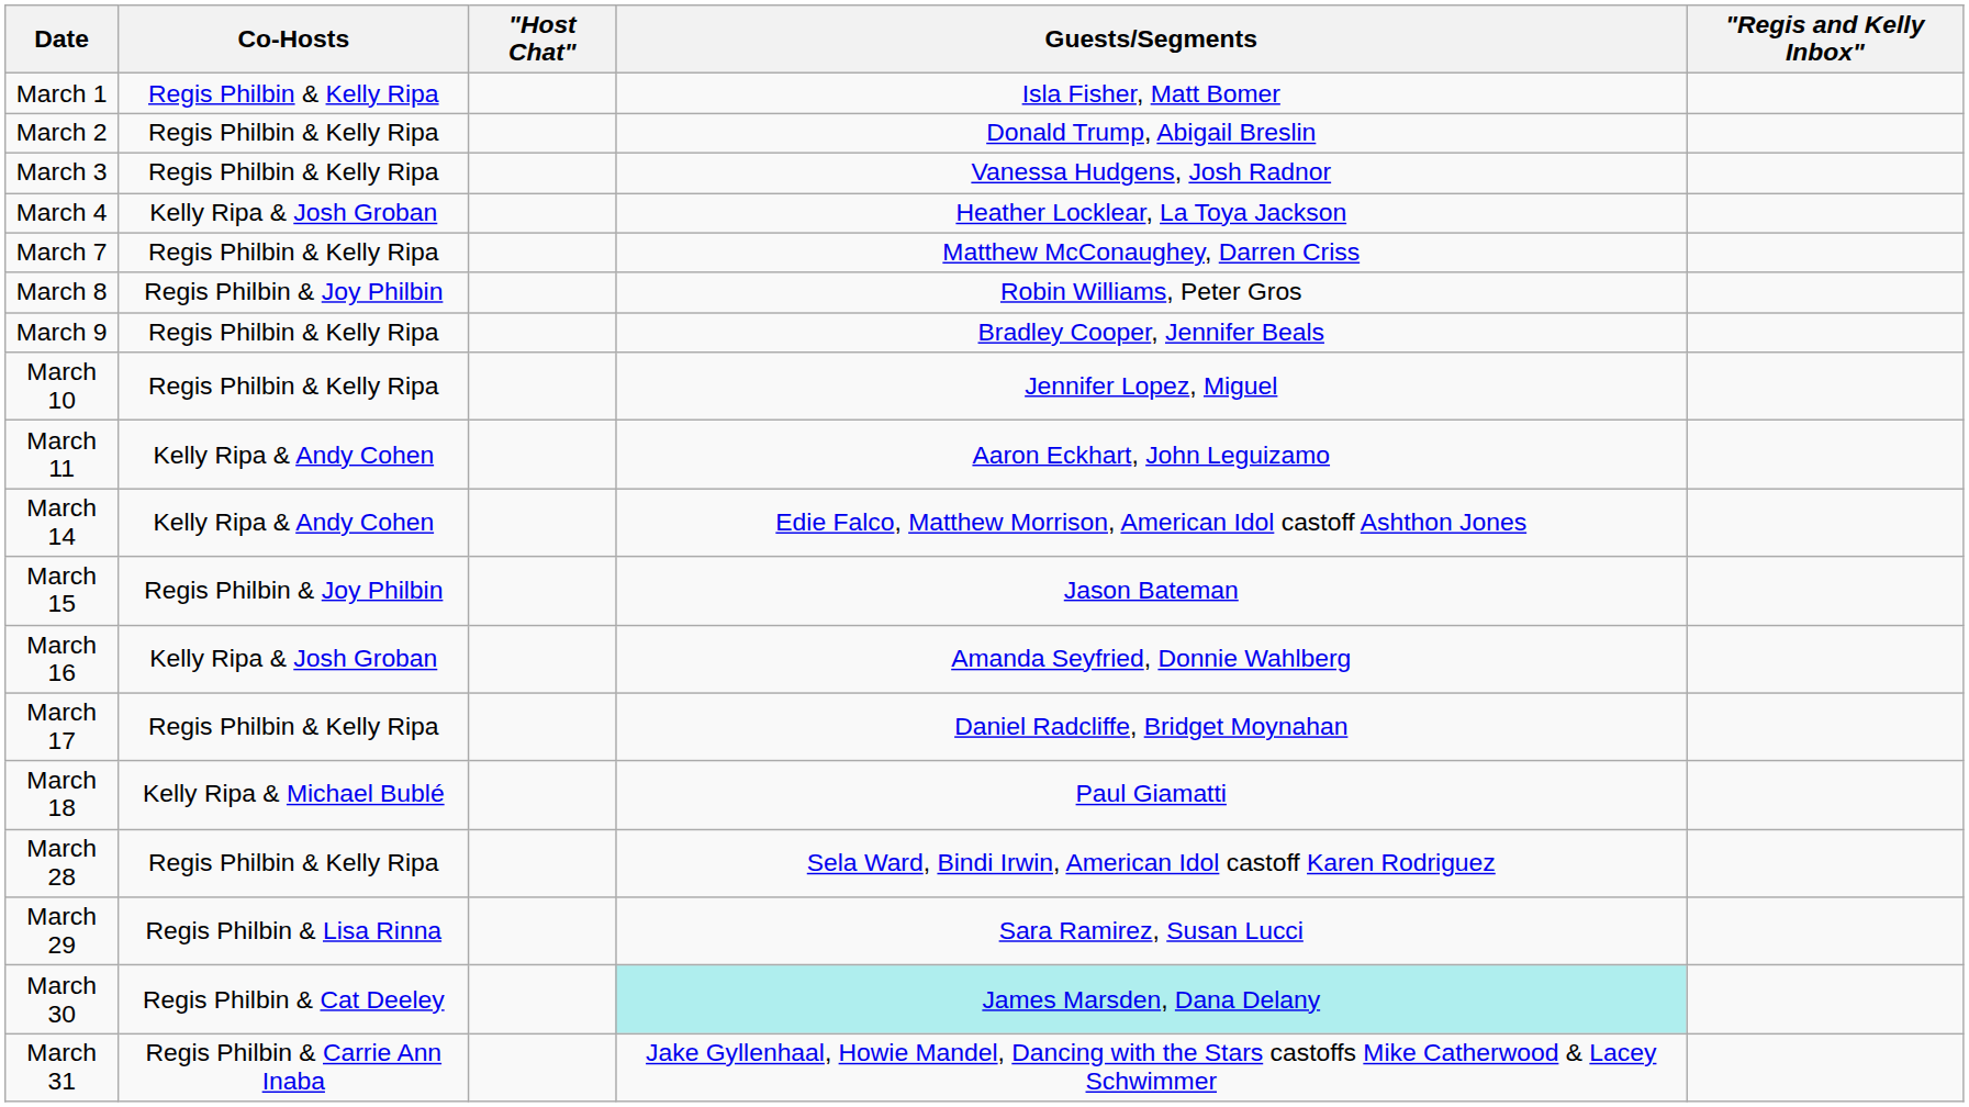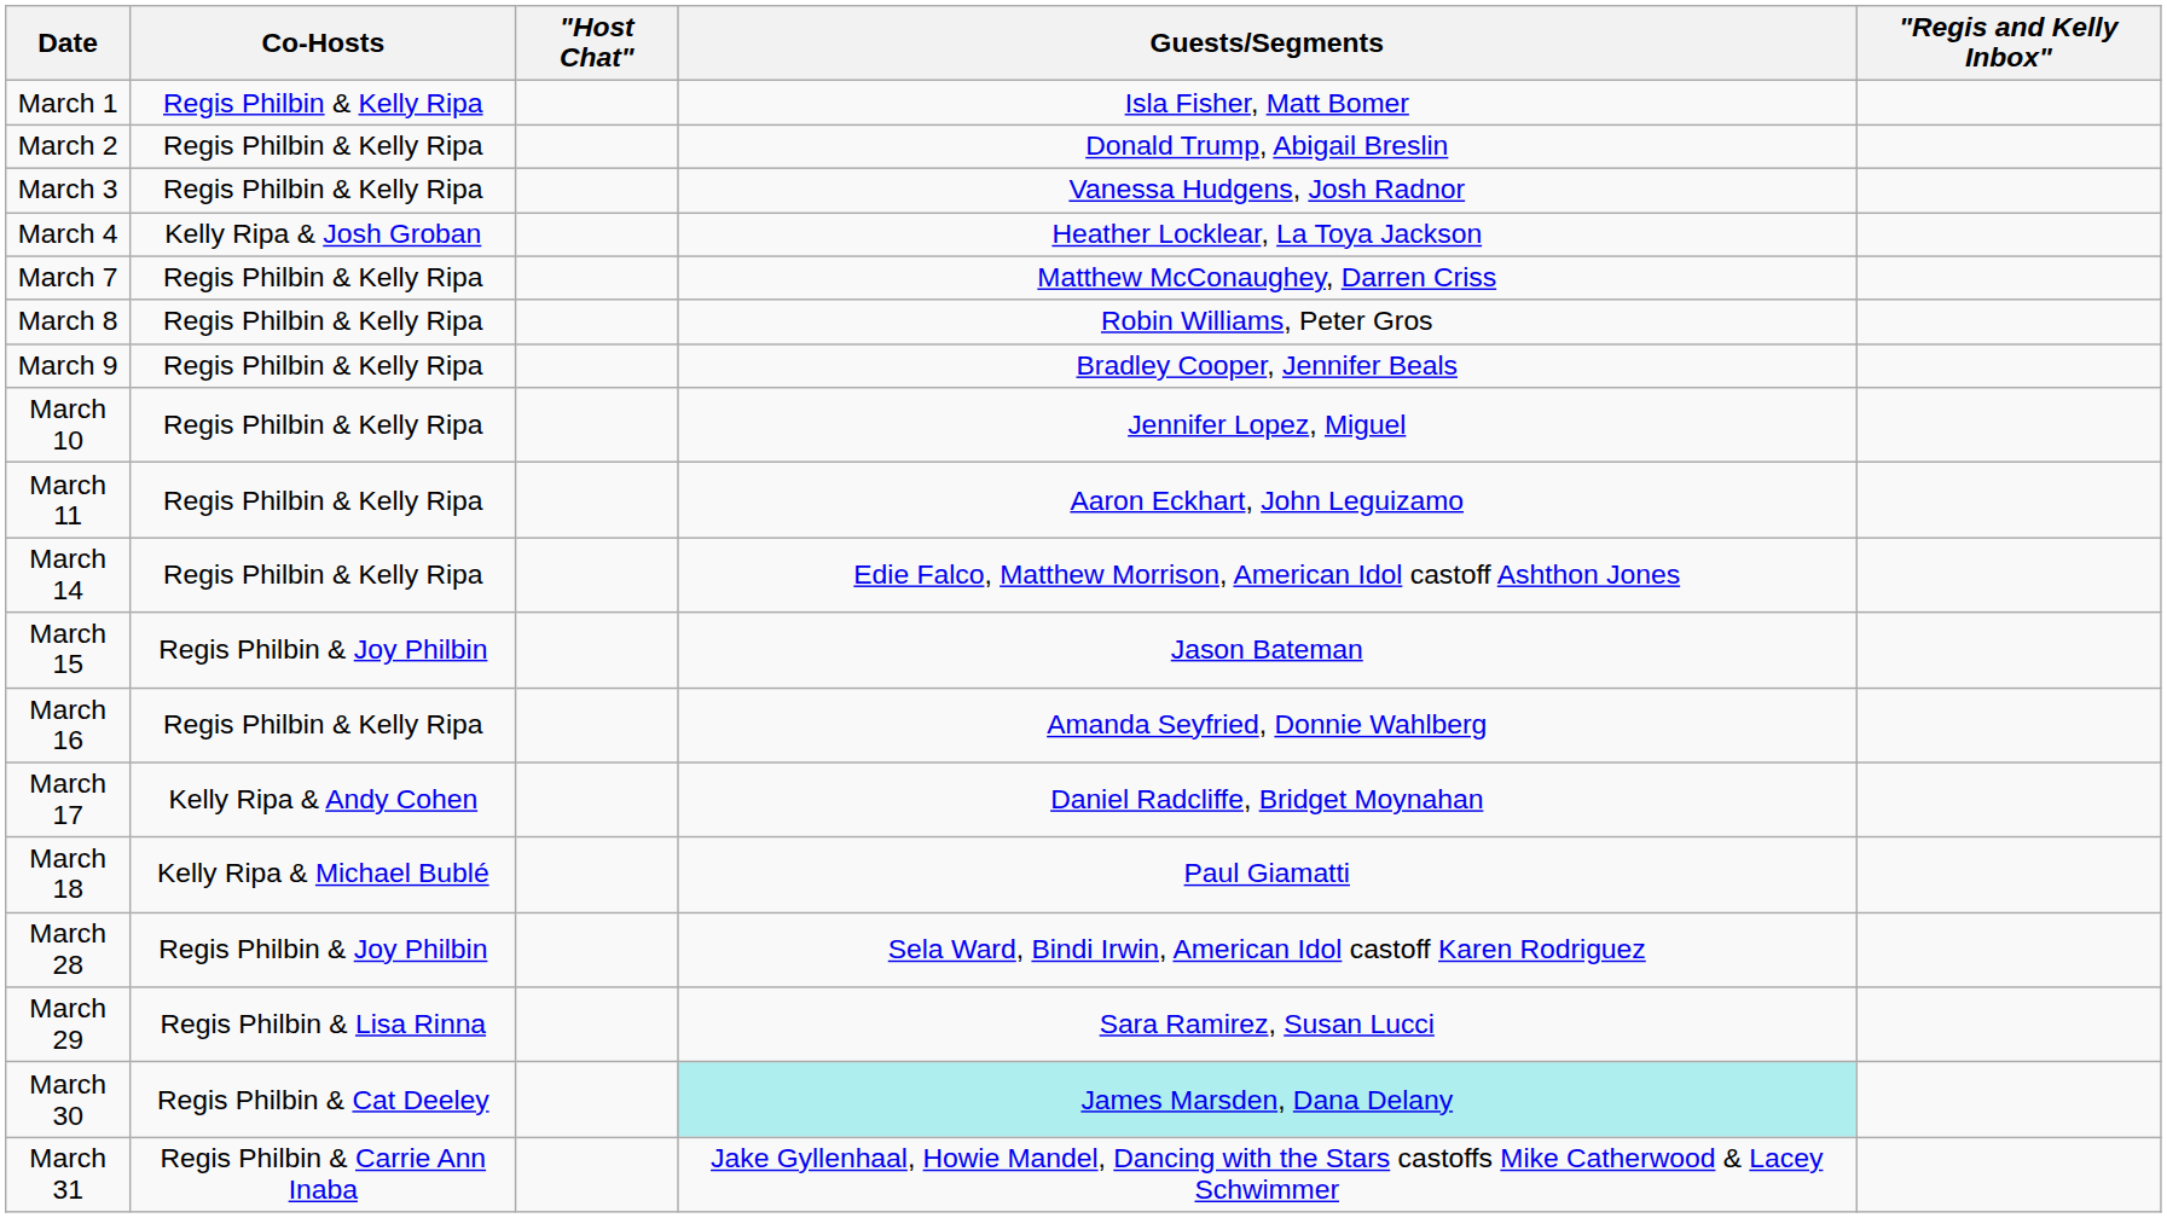March 8 | Co-Hosts: Regis Philbin & Joy Philbin -> Regis Philbin & Kelly Ripa
March 11 | Co-Hosts: Kelly Ripa & Andy Cohen -> Regis Philbin & Kelly Ripa
March 14 | Co-Hosts: Kelly Ripa & Andy Cohen -> Regis Philbin & Kelly Ripa
March 16 | Co-Hosts: Kelly Ripa & Josh Groban -> Regis Philbin & Kelly Ripa
March 17 | Co-Hosts: Regis Philbin & Kelly Ripa -> Kelly Ripa & Andy Cohen
March 28 | Co-Hosts: Regis Philbin & Kelly Ripa -> Regis Philbin & Joy Philbin
